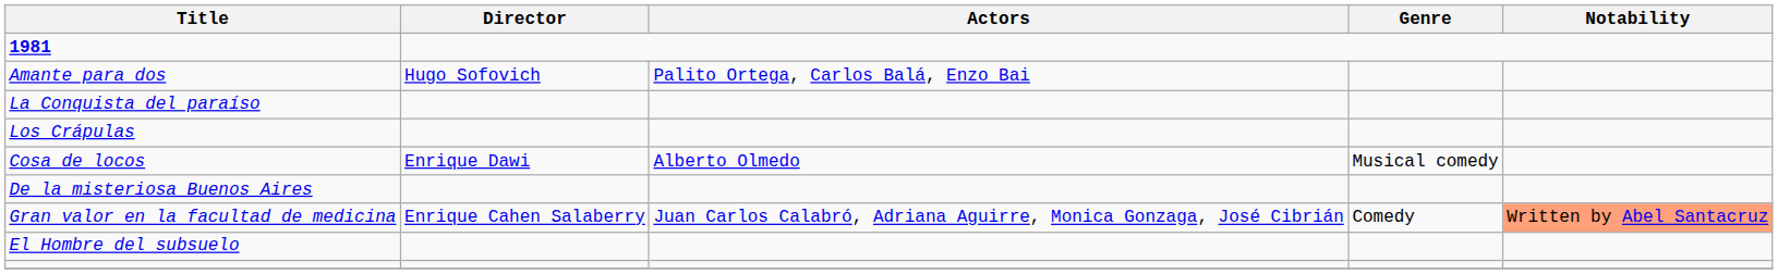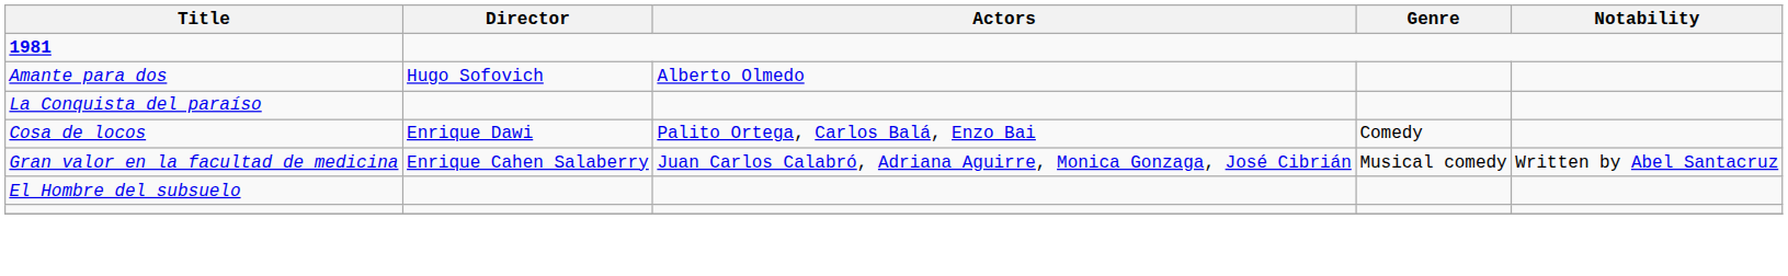Amante para dos | Actors: Palito Ortega, Carlos Balá, Enzo Bai -> Alberto Olmedo
- row: Los Crápulas
Cosa de locos | Actors: Alberto Olmedo -> Palito Ortega, Carlos Balá, Enzo Bai
Cosa de locos | Genre: Musical comedy -> Comedy
- row: De la misteriosa Buenos Aires
Gran valor en la facultad de medicina | Genre: Comedy -> Musical comedy
Gran valor en la facultad de medicina | Notability: lightsalmon background -> no background
